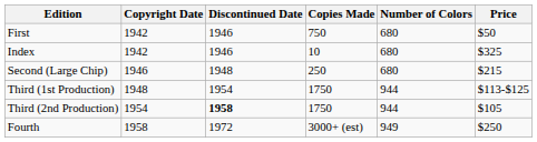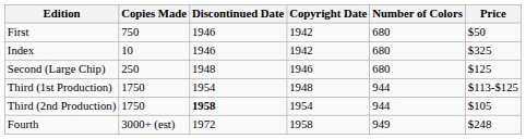columns swapped: Copyright Date <-> Copies Made
Second (Large Chip) | Price: $215 -> $125
Fourth | Price: $250 -> $248
